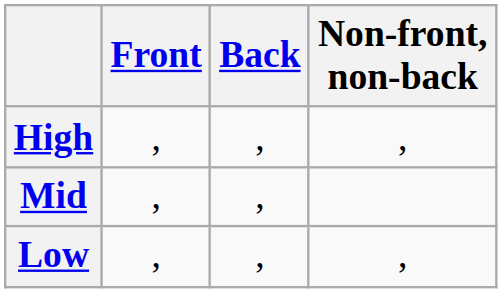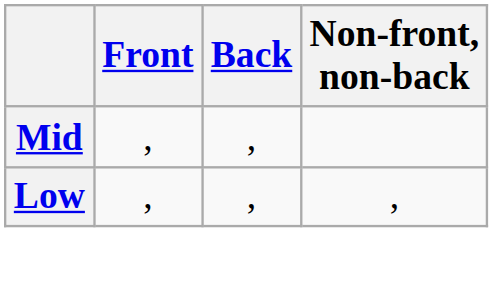- row: High | , | , | ,
